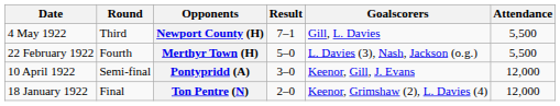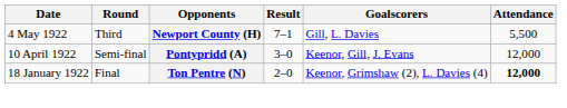- row: 22 February 1922 | Fourth | Merthyr Town (H) | 5–0 | L. Davies (3), Nash, Jackson (o.g.) | 5,500
Ton Pentre (N) | Attendance: normal -> bold
